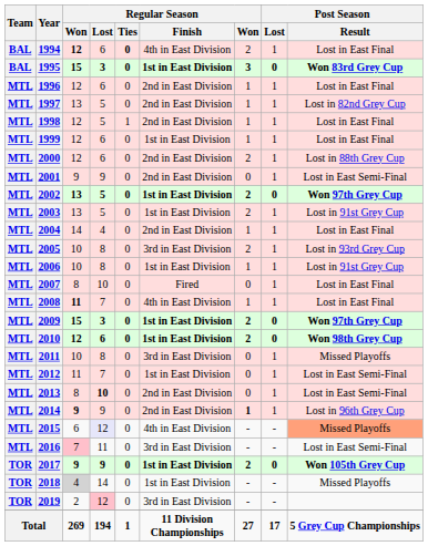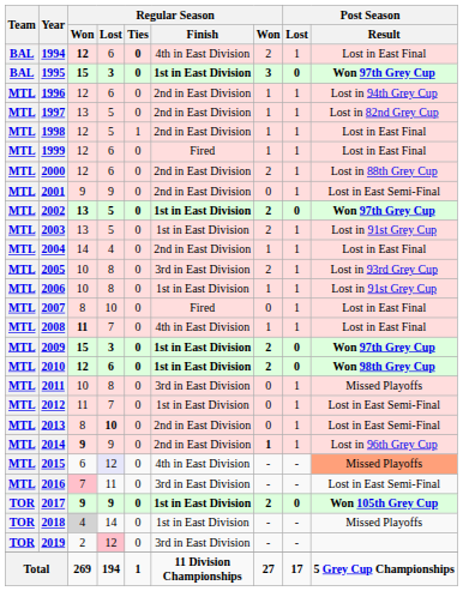1995 | Post Season / Result: Won 83rd Grey Cup -> Won 97th Grey Cup
1996 | Post Season / Result: Lost in East Final -> Lost in 94th Grey Cup
1999 | Regular Season / Finish: 1st in East Division -> Fired
